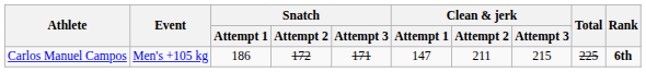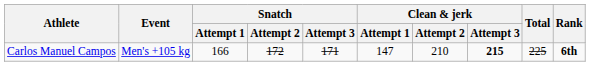Carlos Manuel Campos | Snatch / Attempt 1: 186 -> 166
Carlos Manuel Campos | Clean & jerk / Attempt 2: 211 -> 210
Carlos Manuel Campos | Clean & jerk / Attempt 3: normal -> bold
